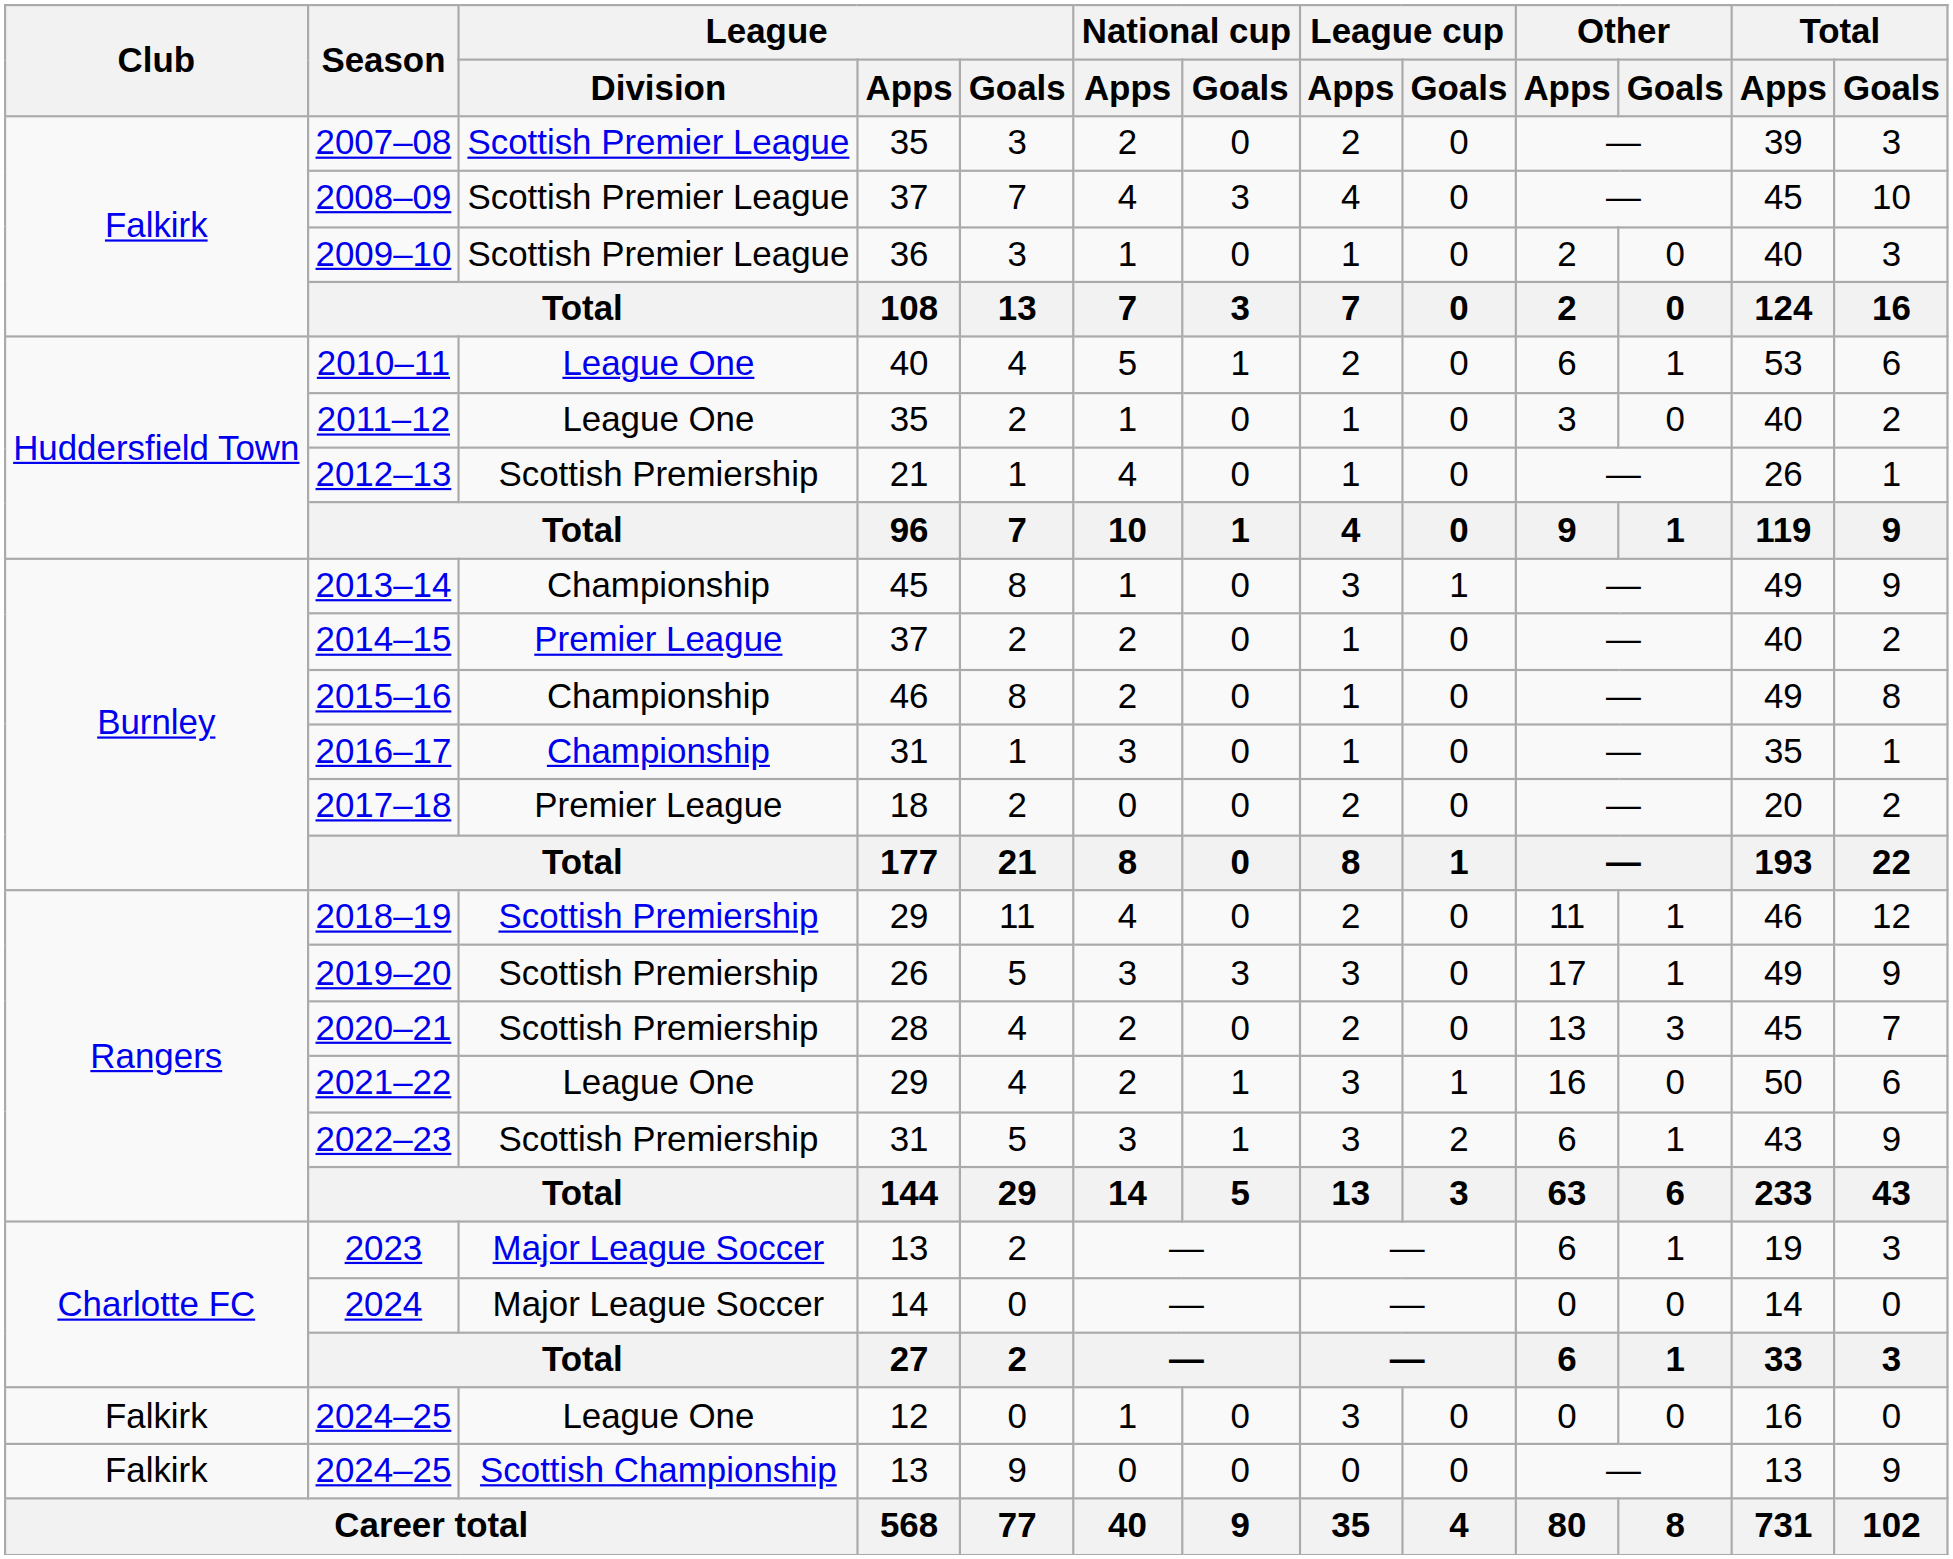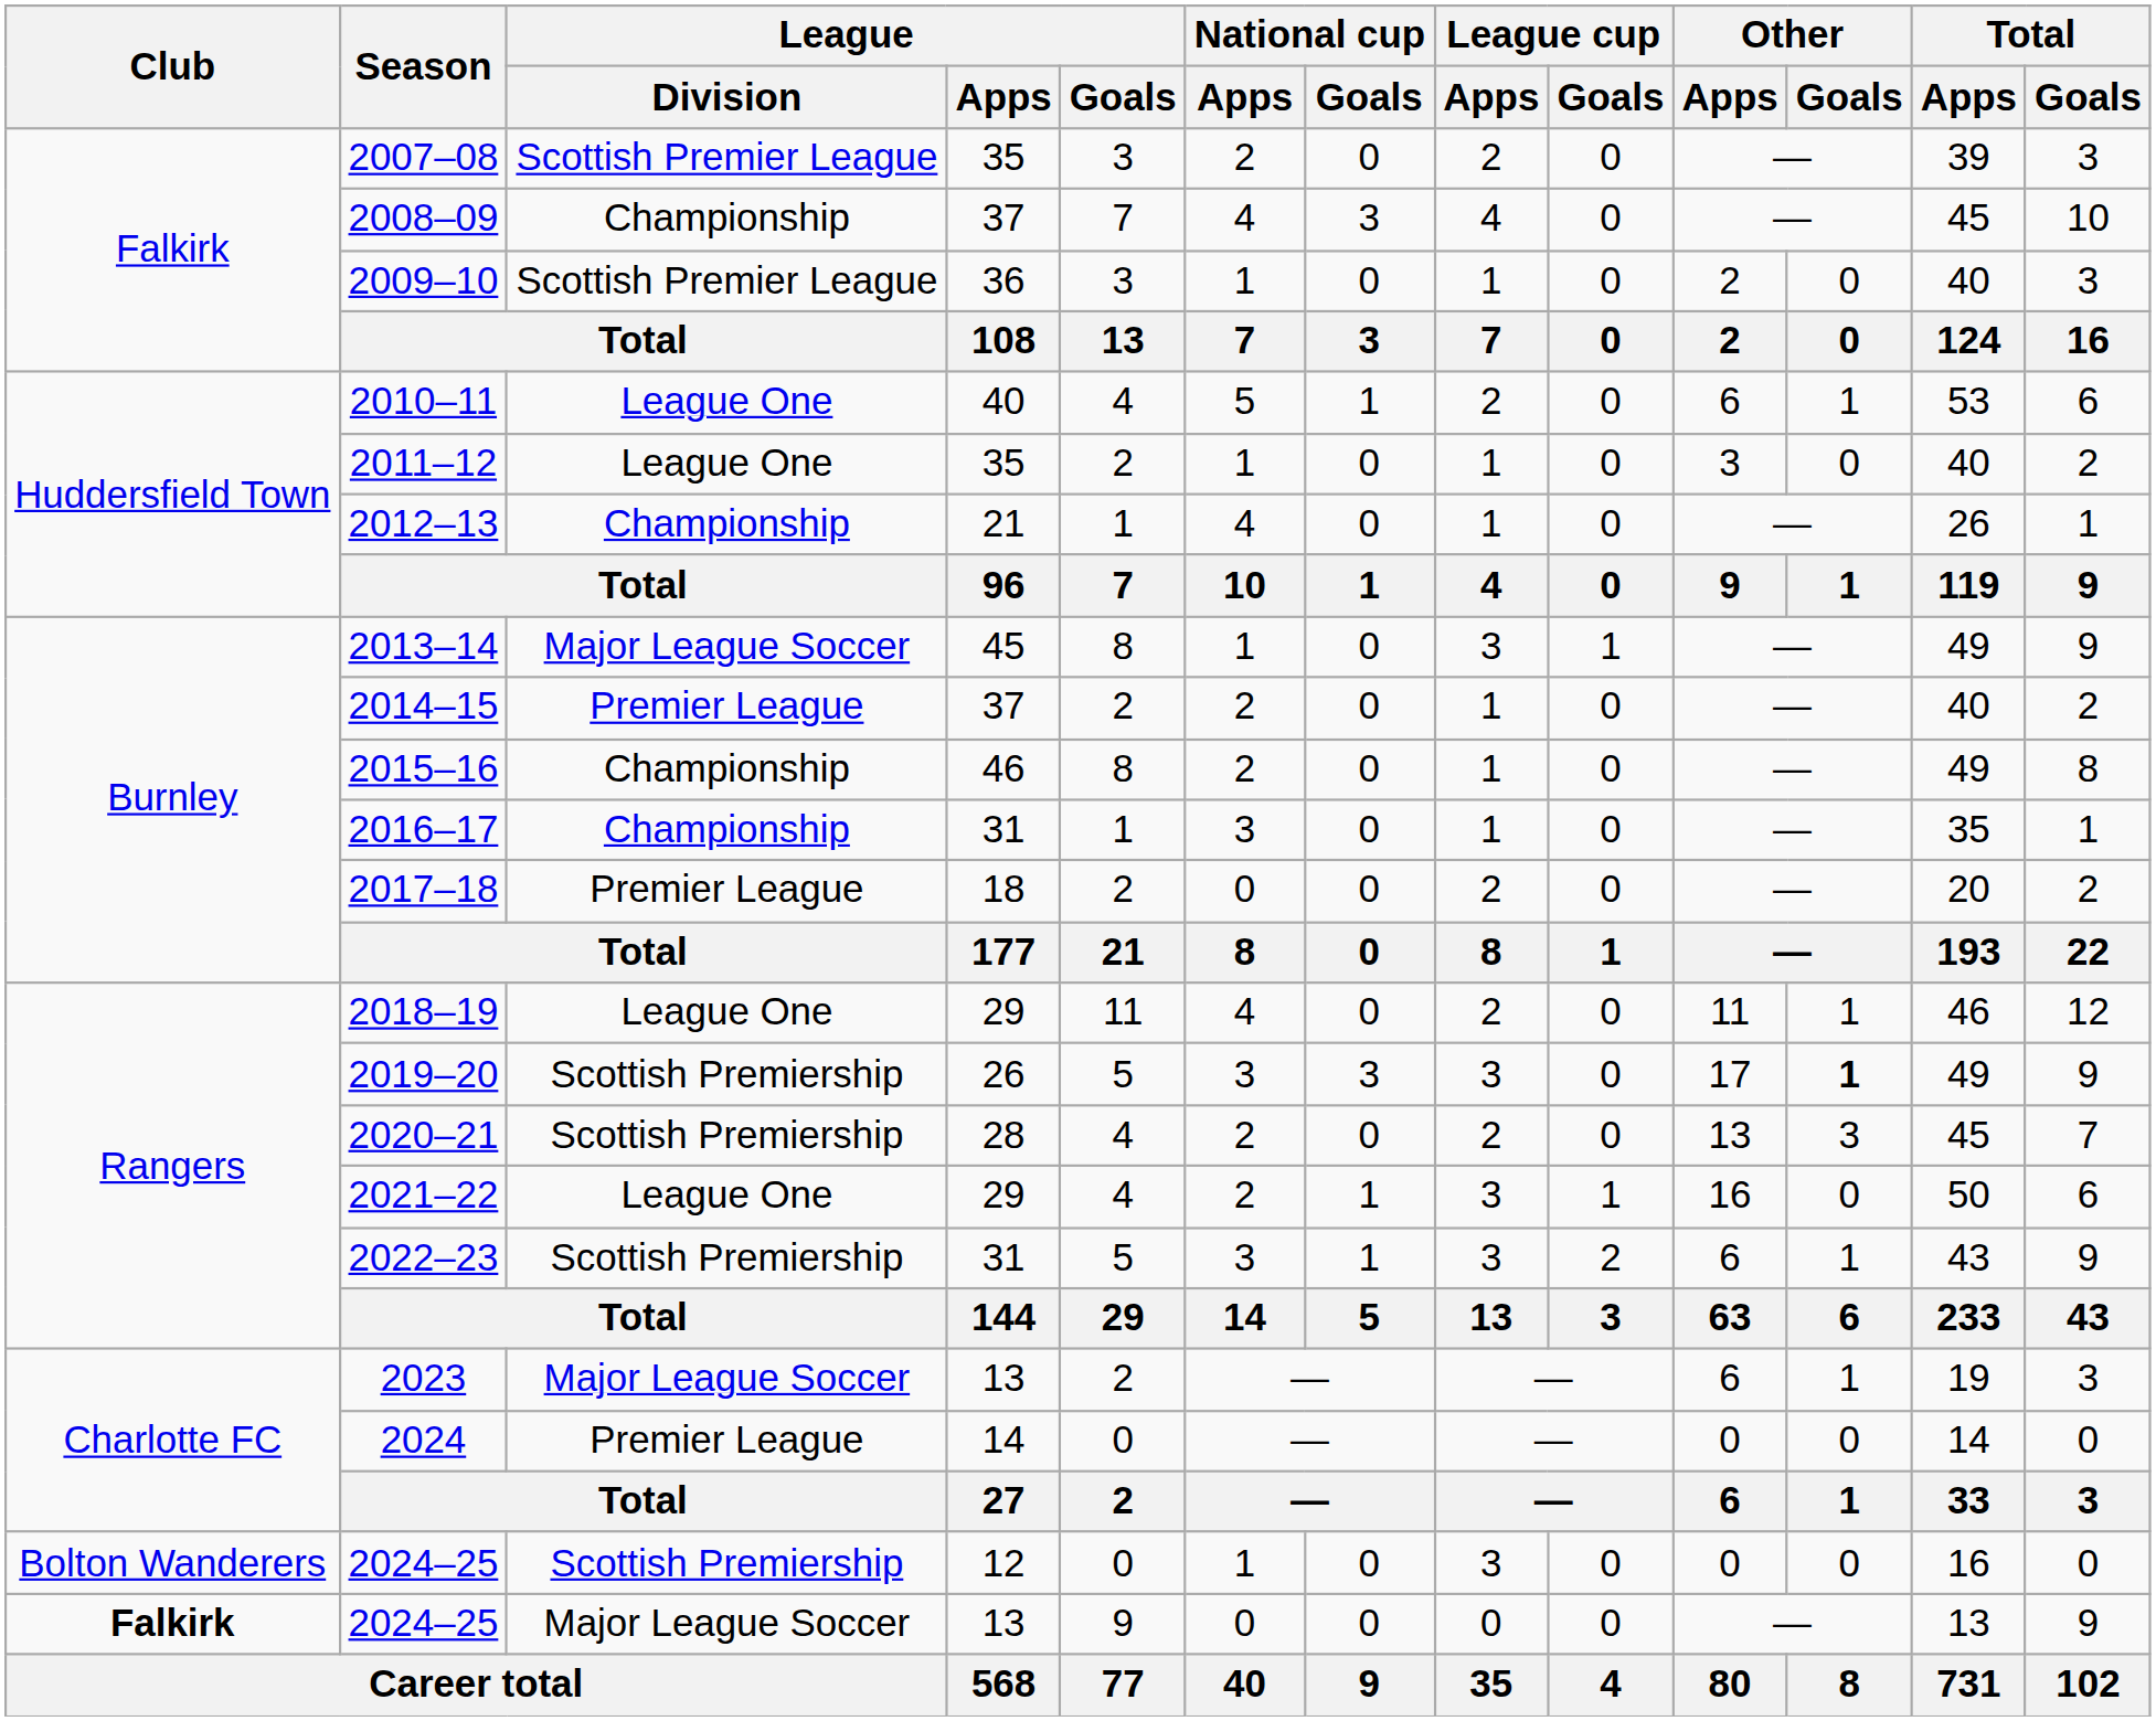2008–09 | League / Division: Scottish Premier League -> Championship
2012–13 | League / Division: Scottish Premiership -> Championship
2013–14 | League / Division: Championship -> Major League Soccer
2018–19 | League / Division: Scottish Premiership -> League One
2019–20 | Other / Goals: normal -> bold
2024 | League / Division: Major League Soccer -> Premier League
2024–25 / 12 | Club: Falkirk -> Bolton Wanderers
2024–25 / 12 | League / Division: League One -> Scottish Premiership
2024–25 / 13 | Club: normal -> bold
2024–25 / 13 | League / Division: Scottish Championship -> Major League Soccer
